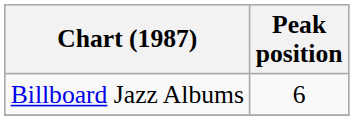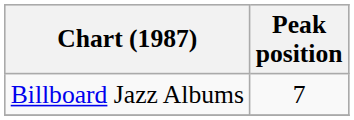Billboard Jazz Albums | Peak position: 6 -> 7
